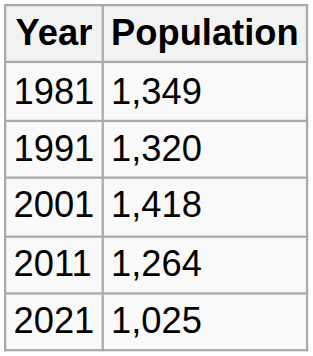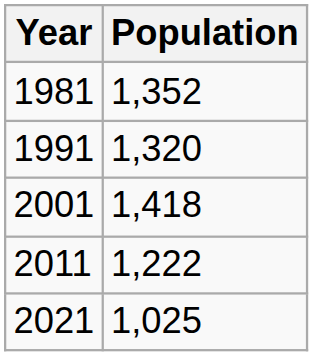1981 | Population: 1,349 -> 1,352
2011 | Population: 1,264 -> 1,222
